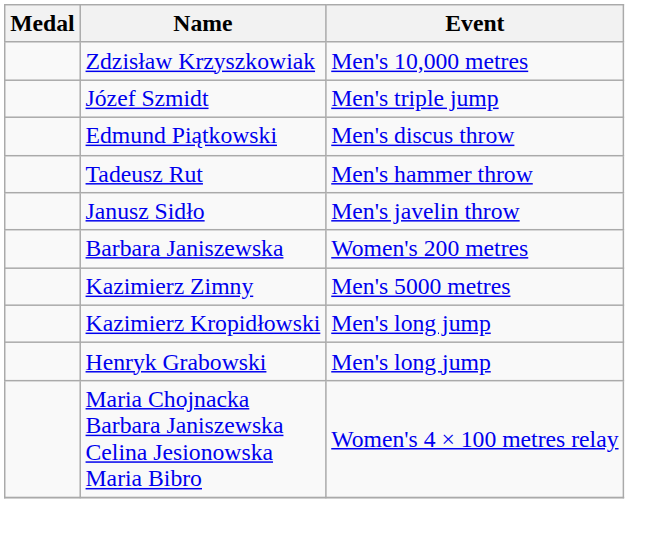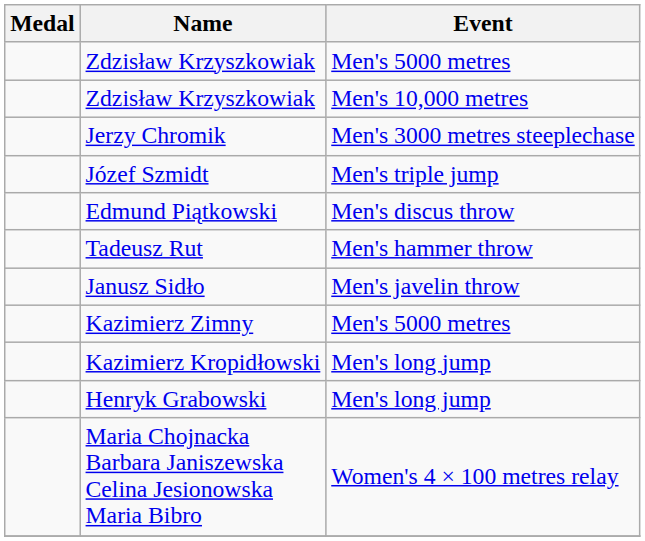+ row: Zdzisław Krzyszkowiak | Men's 5000 metres
+ row: Jerzy Chromik | Men's 3000 metres steeplechase
- row: Barbara Janiszewska | Women's 200 metres
